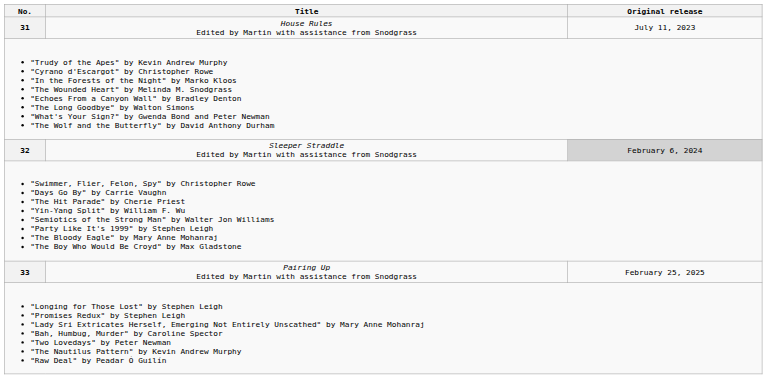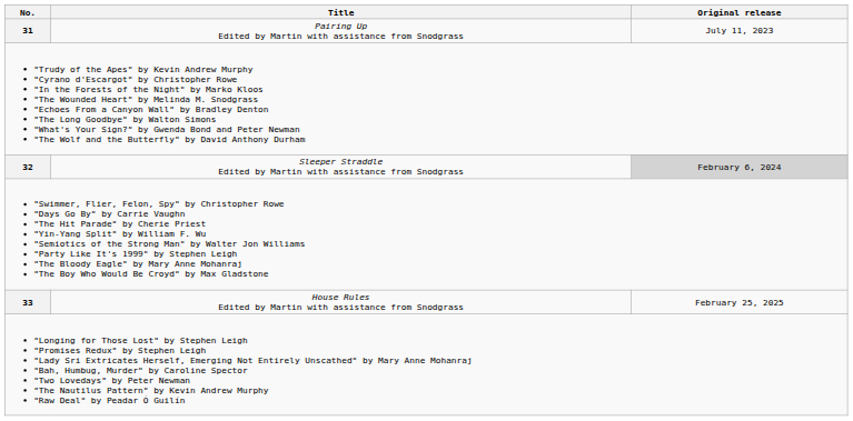31 | Title: House Rules Edited by Martin with assistance from Snodgrass -> Pairing Up Edited by Martin with assistance from Snodgrass
33 | Title: Pairing Up Edited by Martin with assistance from Snodgrass -> House Rules Edited by Martin with assistance from Snodgrass
